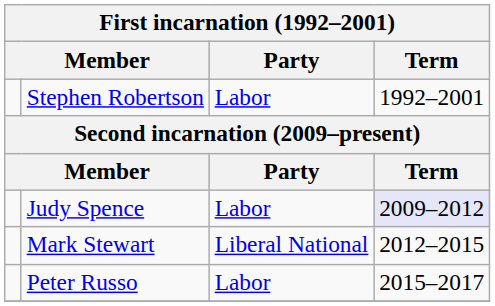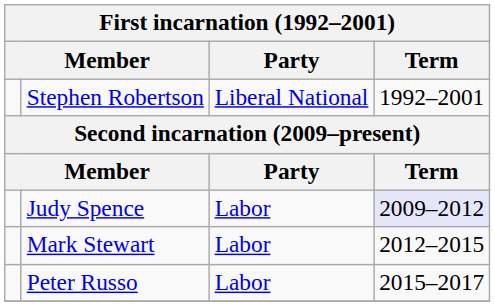Stephen Robertson | Party: Labor -> Liberal National
Mark Stewart | Party: Liberal National -> Labor
